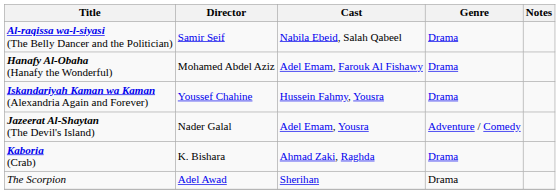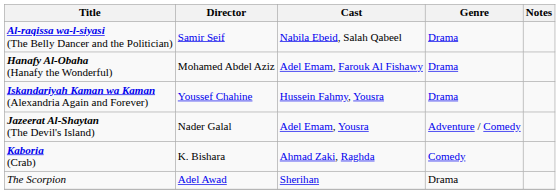Kaboria (Crab) | Genre: Drama -> Comedy
